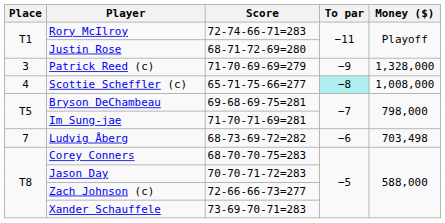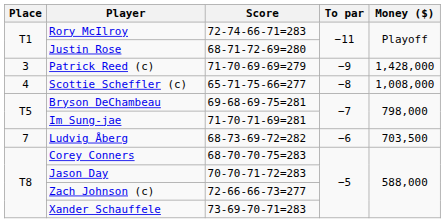Patrick Reed (c) | Money ($): 1,328,000 -> 1,428,000
Scottie Scheffler (c) | To par: paleturquoise background -> no background
Ludvig Åberg | Money ($): 703,498 -> 703,500
